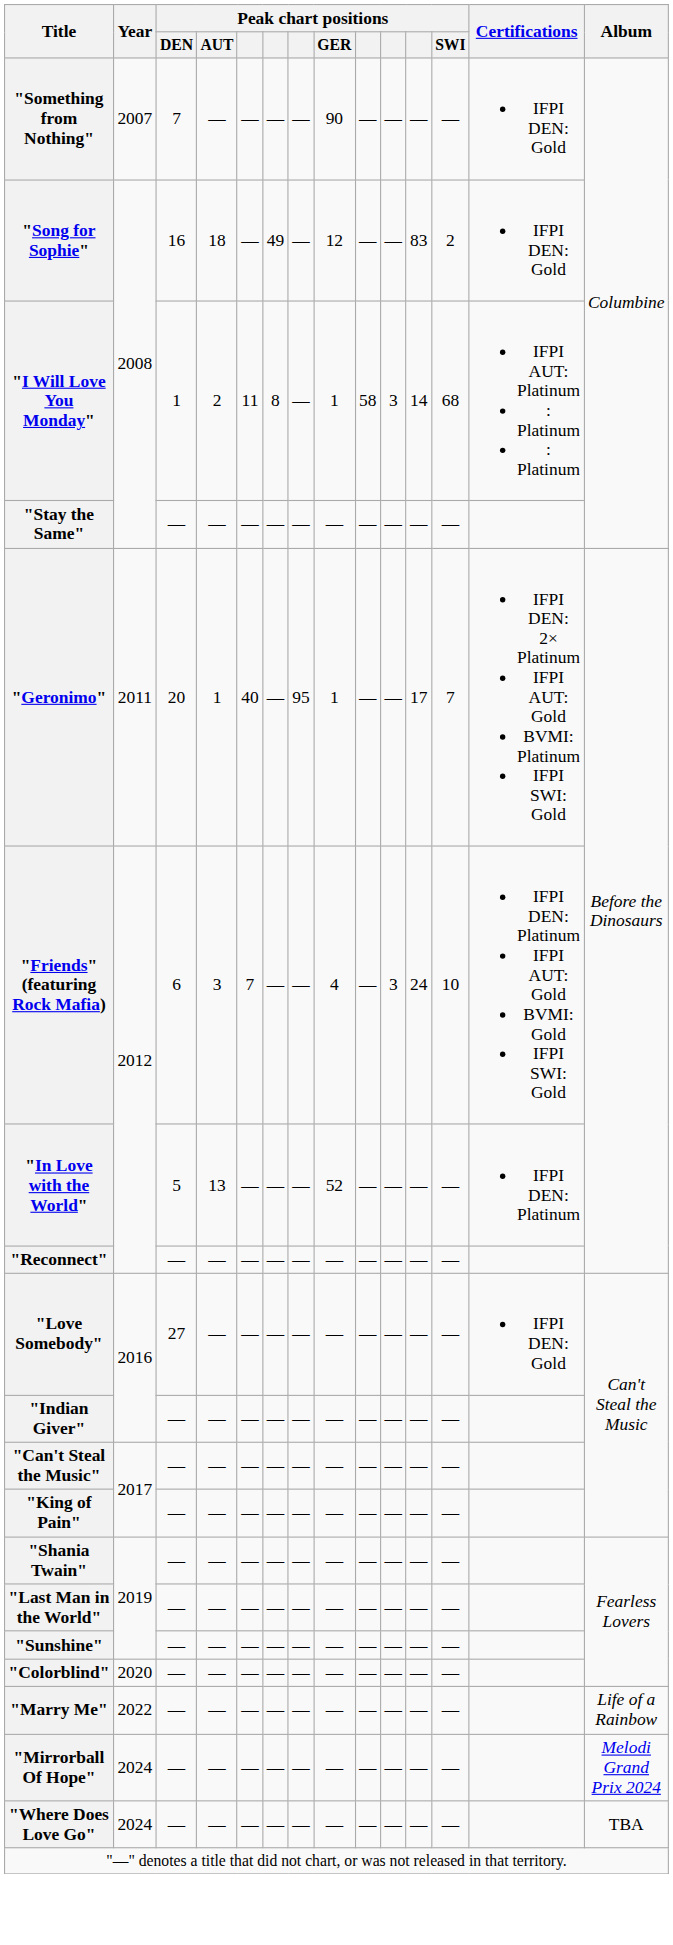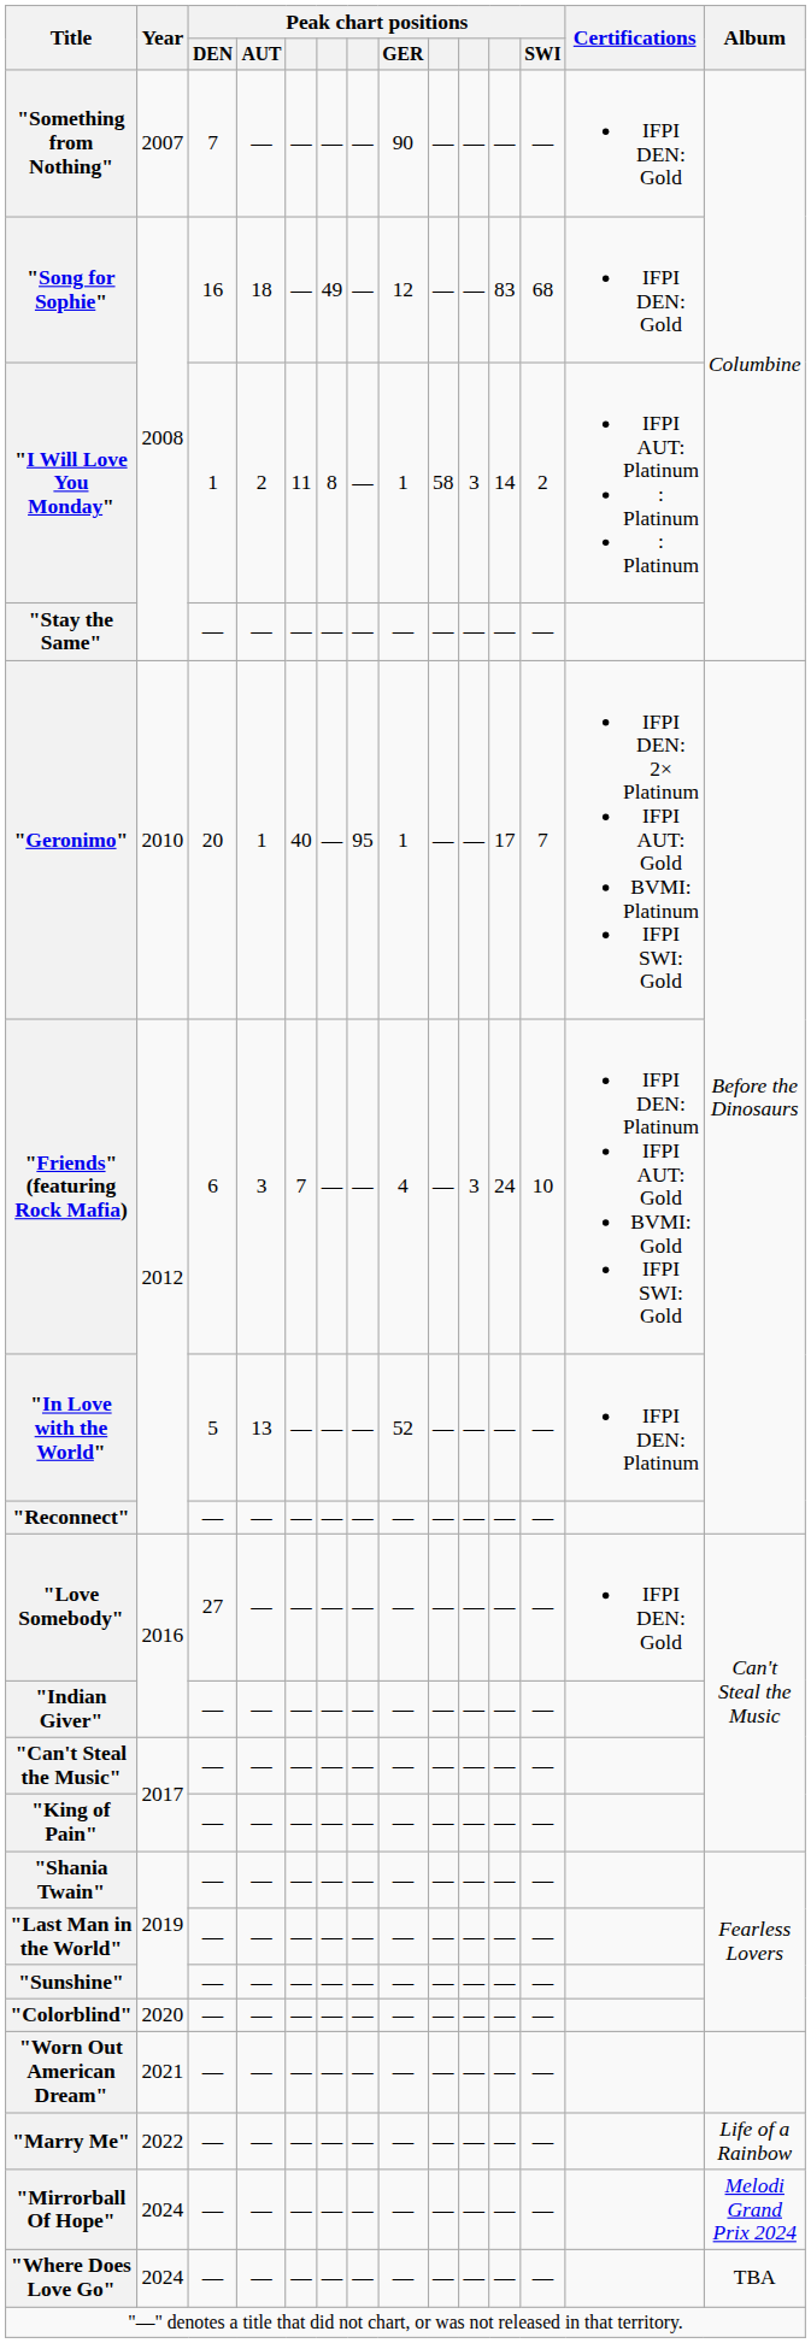"Song for Sophie" | Peak chart positions / SWI: 2 -> 68
"I Will Love You Monday" | Peak chart positions / SWI: 68 -> 2
"Geronimo" | Year: 2011 -> 2010
+ row: "Worn Out American Dream" | 2021 | — | — | — | — | — | — | — | — | — | —
